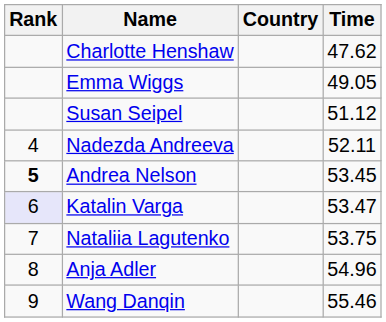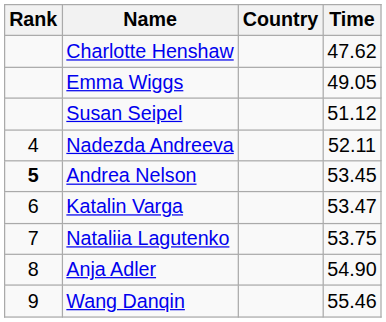Katalin Varga | Rank: lavender background -> no background
Anja Adler | Time: 54.96 -> 54.90
